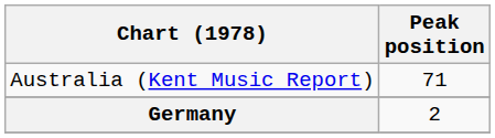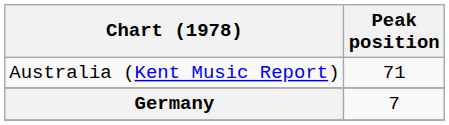Germany | Peak position: 2 -> 7
